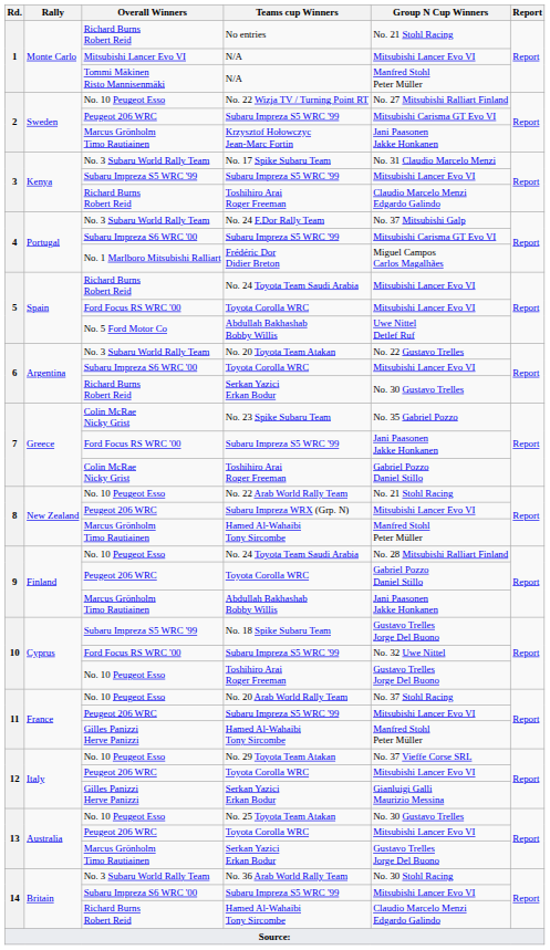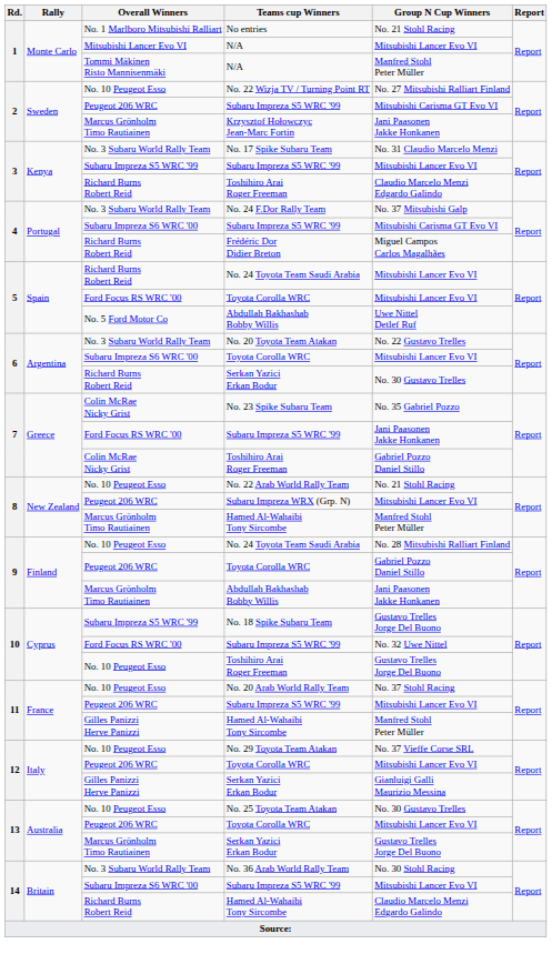No entries | Overall Winners: Richard Burns Robert Reid -> No. 1 Marlboro Mitsubishi Ralliart
Frédéric Dor Didier Breton | Overall Winners: No. 1 Marlboro Mitsubishi Ralliart -> Richard Burns Robert Reid
